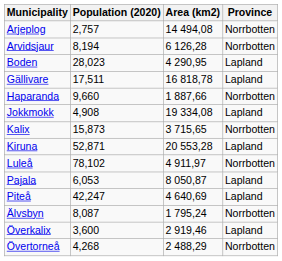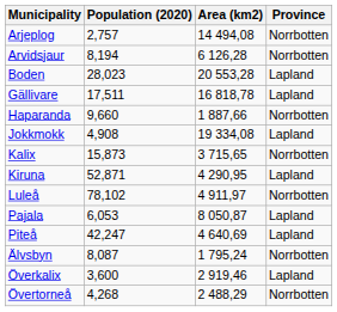Boden | Area (km2): 4 290,95 -> 20 553,28
Kiruna | Area (km2): 20 553,28 -> 4 290,95
